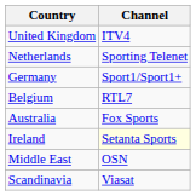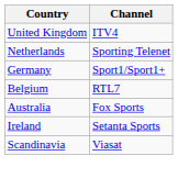Ireland | Channel: lightyellow background -> no background
- row: Middle East | OSN
